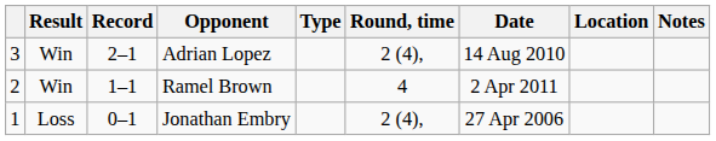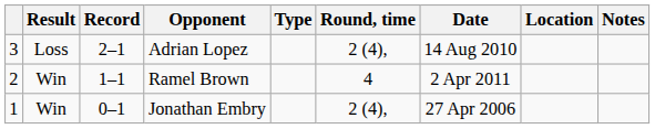Adrian Lopez | Result: Win -> Loss
Jonathan Embry | Result: Loss -> Win
